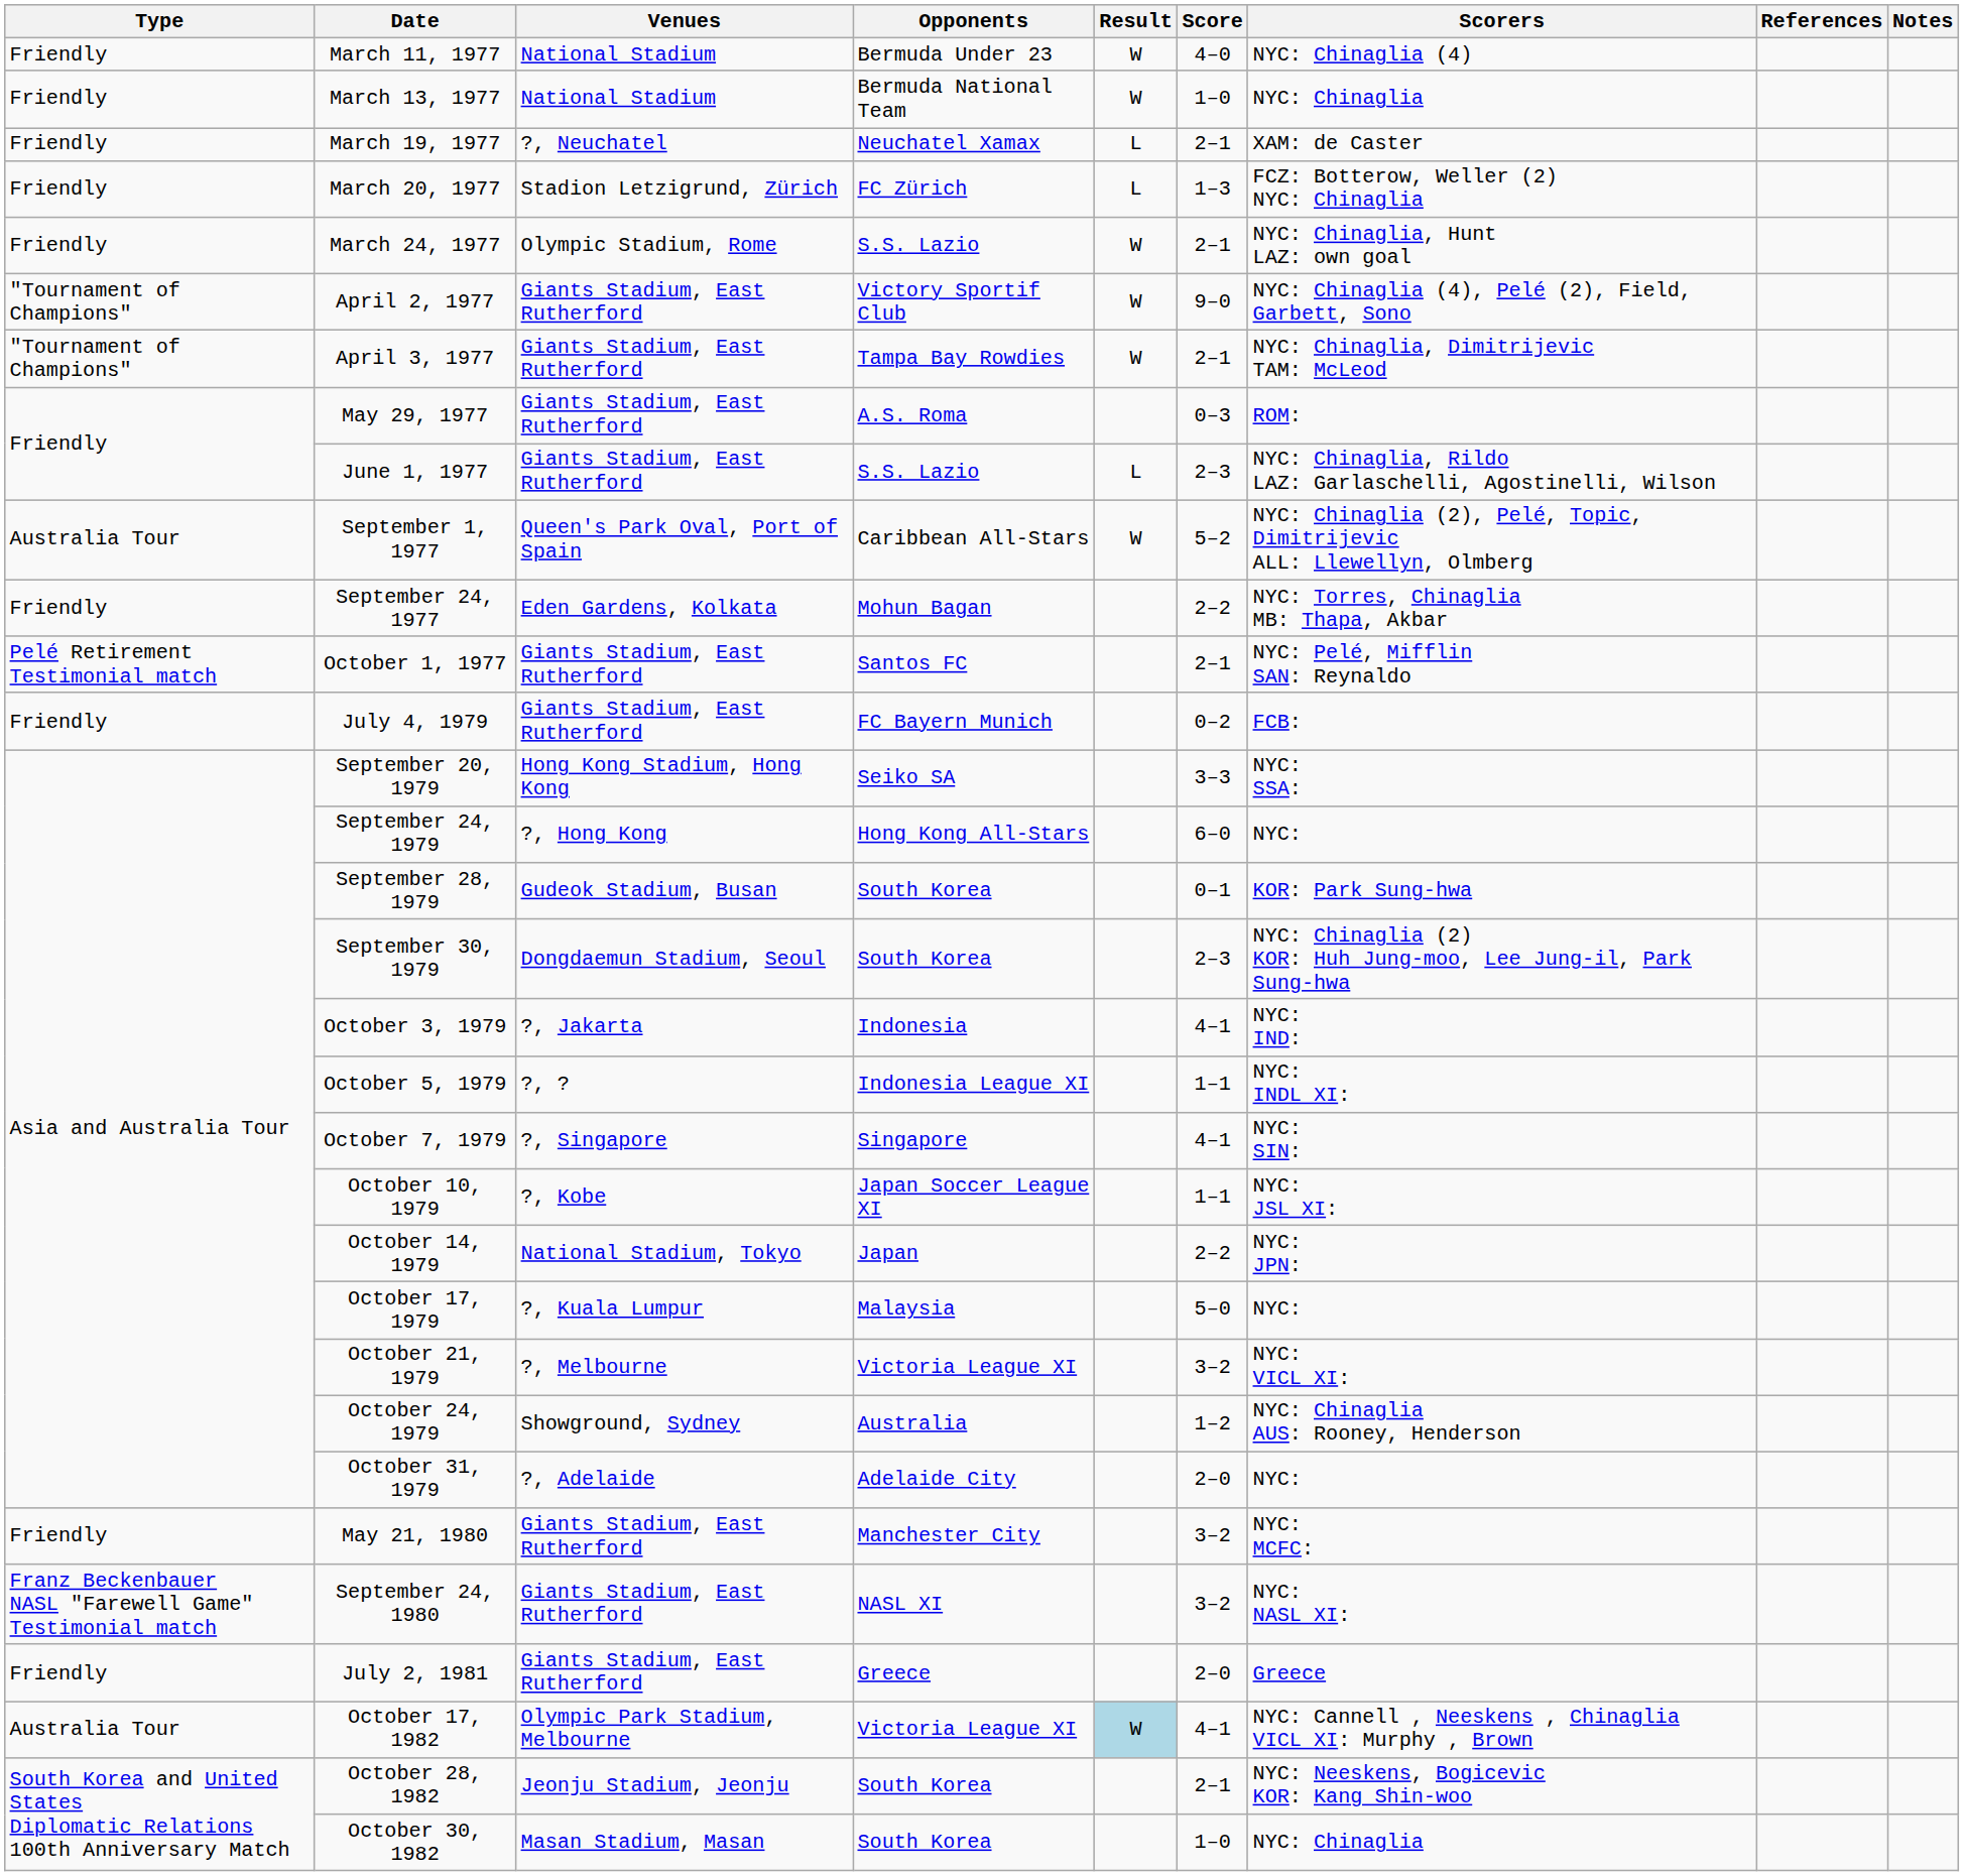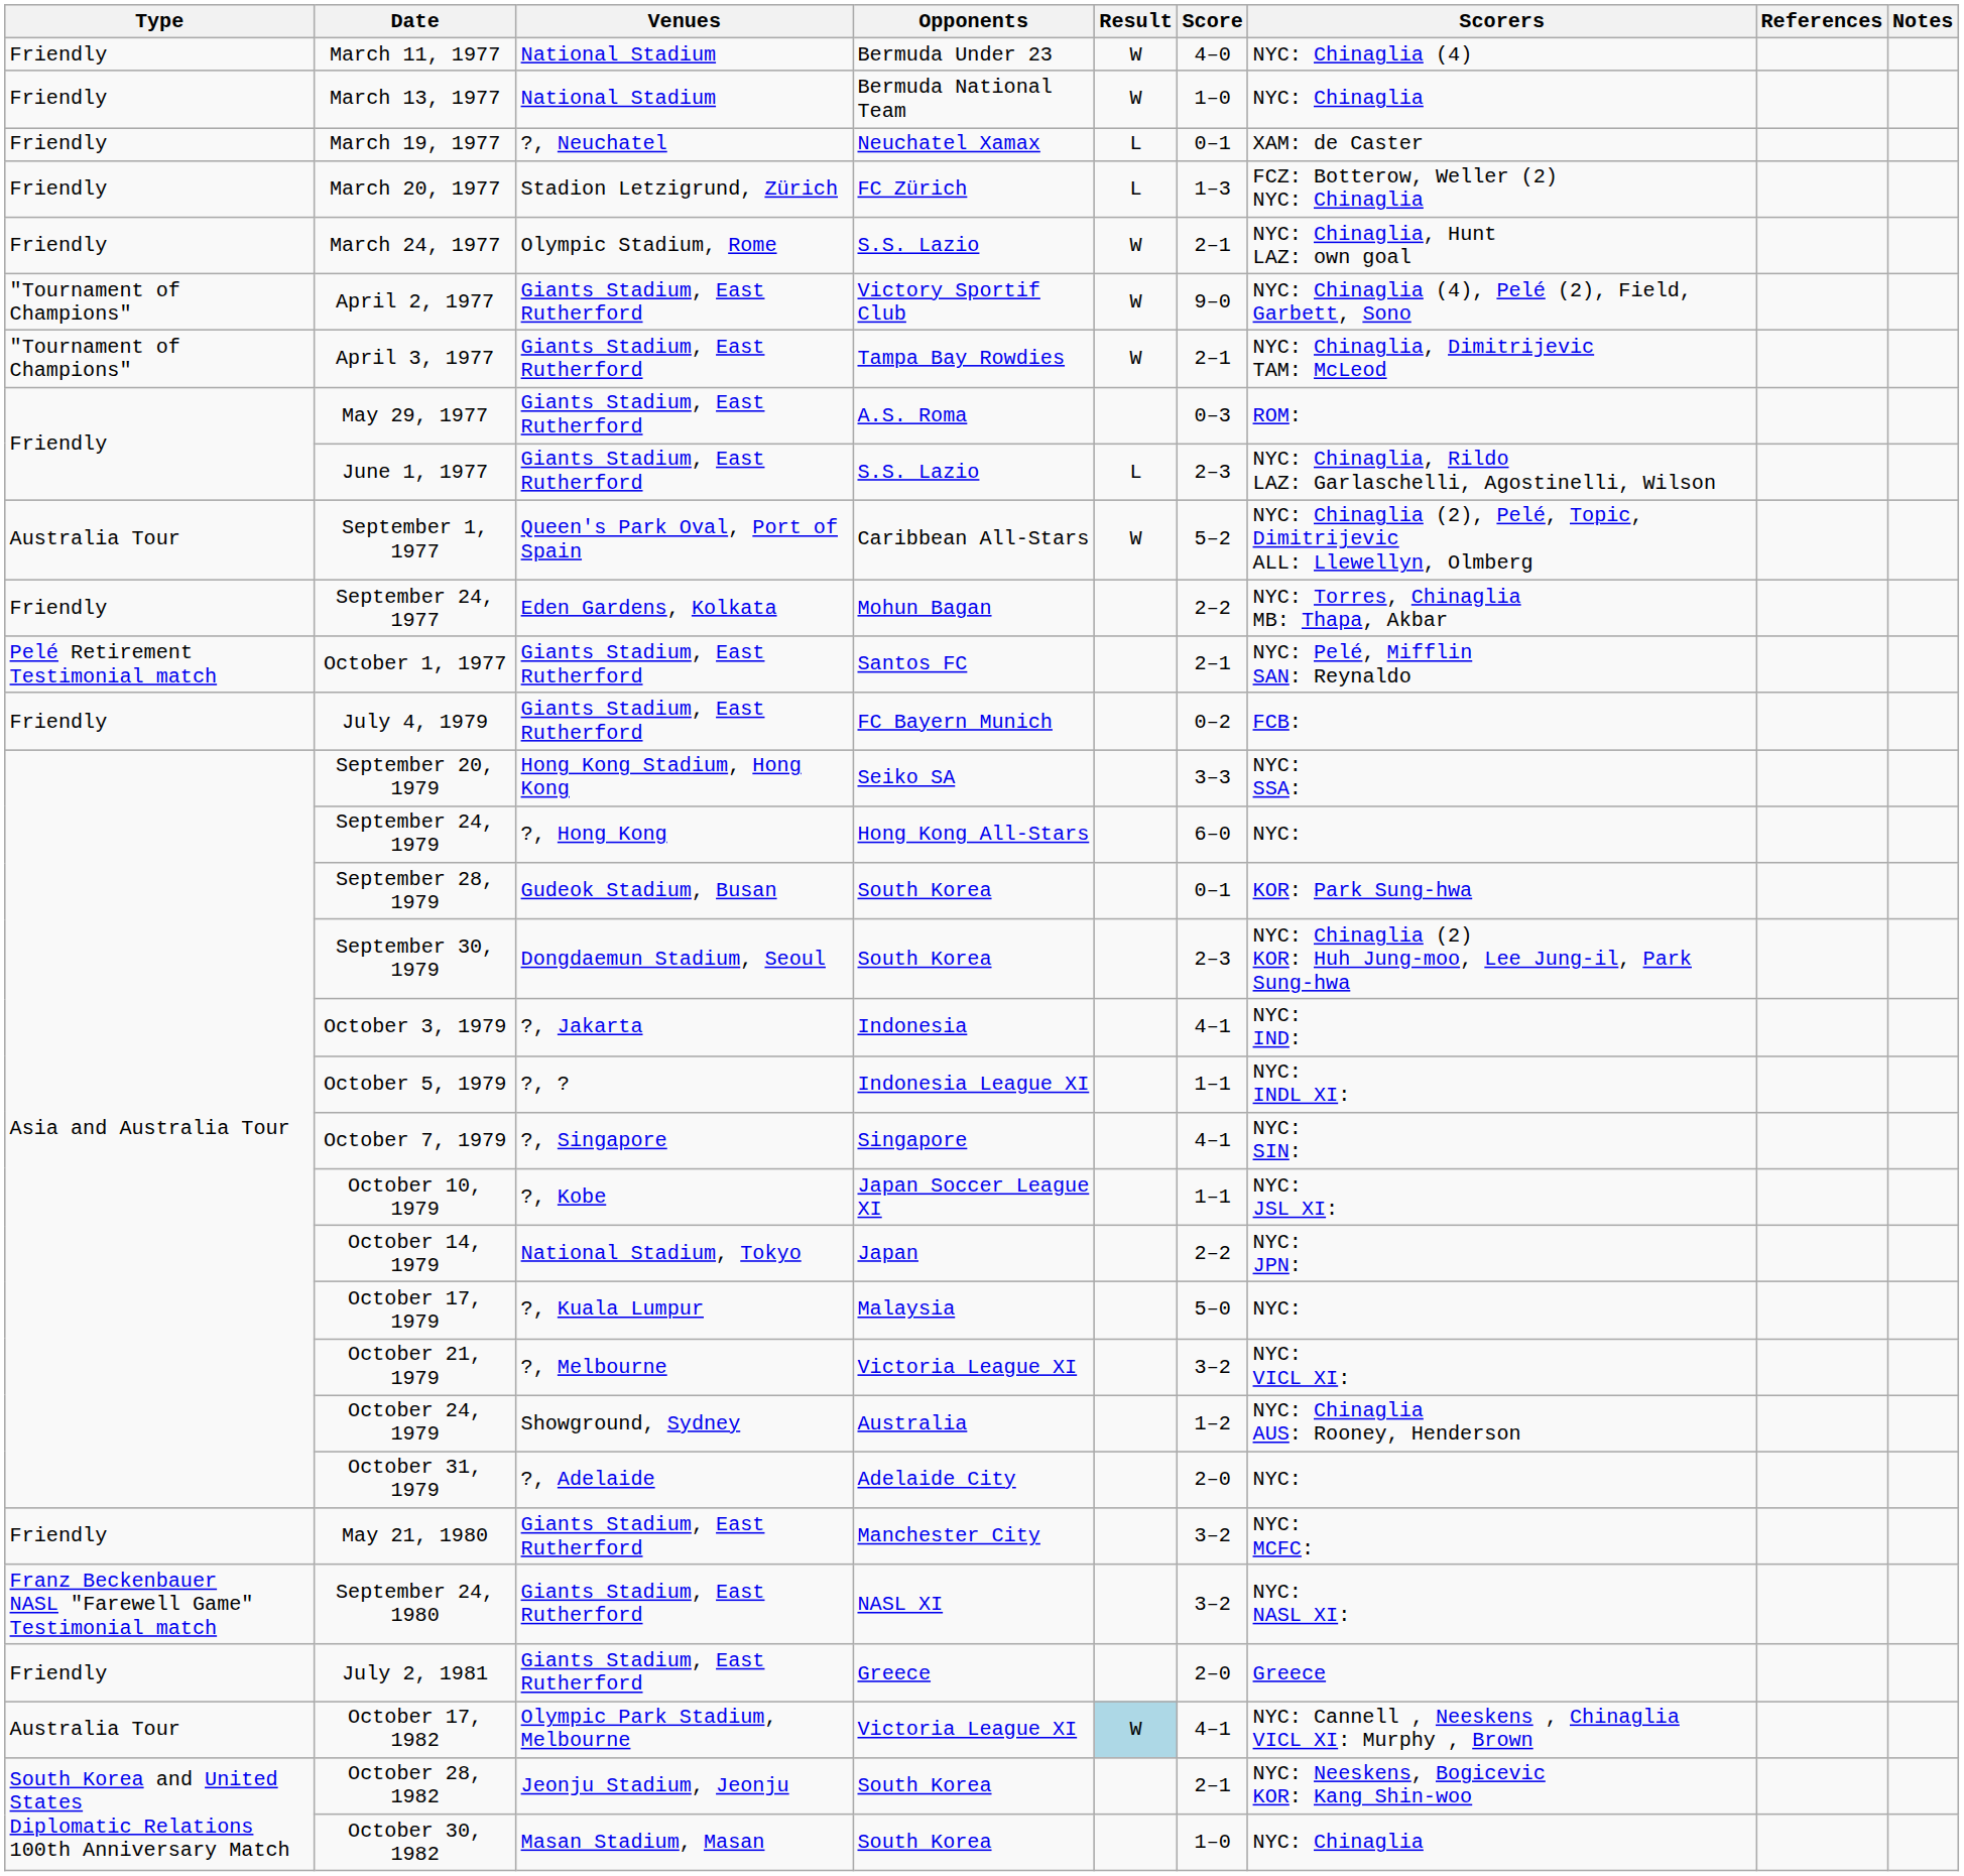March 19, 1977 | Score: 2–1 -> 0–1
